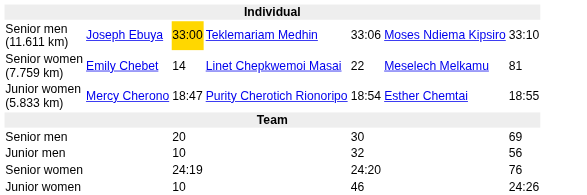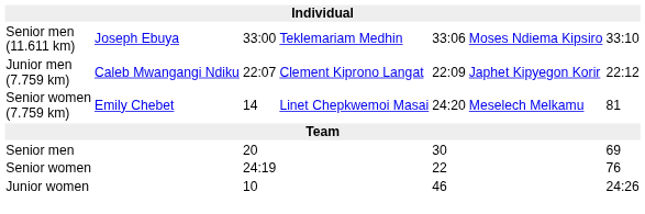Senior men (11.611 km) | column 3: gold background -> no background
+ row: Junior men (7.759 km) | Caleb Mwangangi Ndiku | 22:07 | Clement Kiprono Langat | 22:09 | Japhet Kipyegon Korir | 22:12
Senior women (7.759 km) | column 5: 22 -> 24:20
- row: Junior women (5.833 km) | Mercy Cherono | 18:47 | Purity Cherotich Rionoripo | 18:54 | Esther Chemtai | 18:55
- row: Junior men | 10 | 32 | 56
Senior women | column 5: 24:20 -> 22
